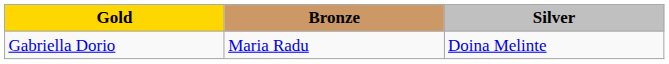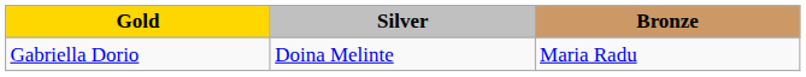columns swapped: Silver <-> Bronze
